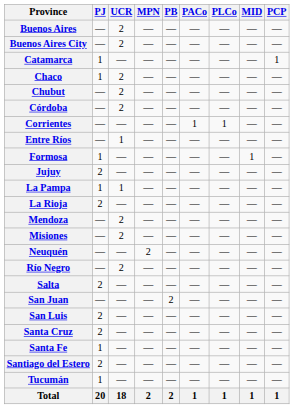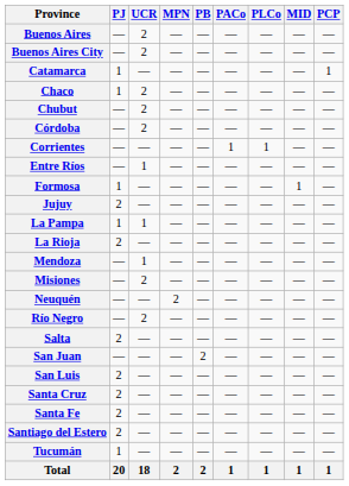Mendoza | UCR: 2 -> 1
Santa Fe | PJ: 1 -> 2
